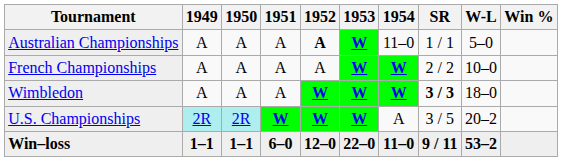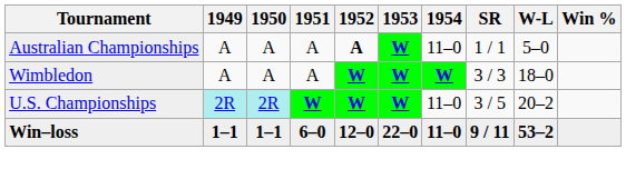- row: French Championships | A | A | A | A | W | W | 2 / 2 | 10–0
Wimbledon | SR: bold -> normal
U.S. Championships | 1954: A -> 11–0
